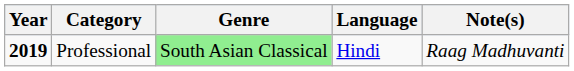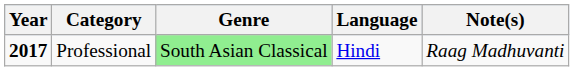Professional | Year: 2019 -> 2017
